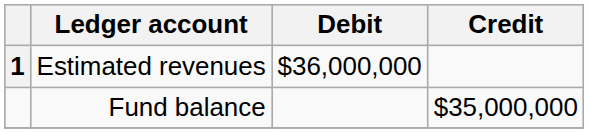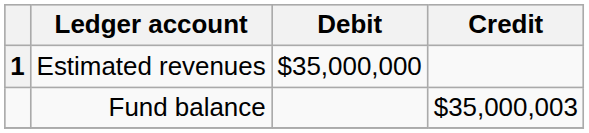Estimated revenues | Debit: $36,000,000 -> $35,000,000
Fund balance | Credit: $35,000,000 -> $35,000,003
